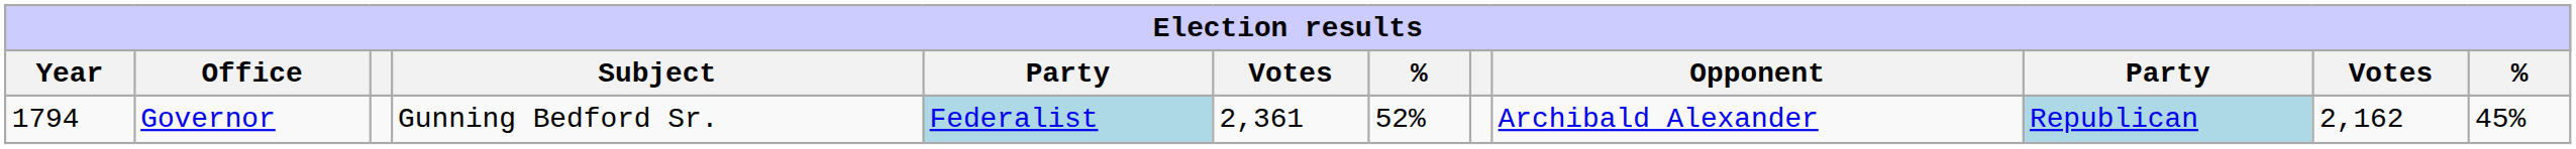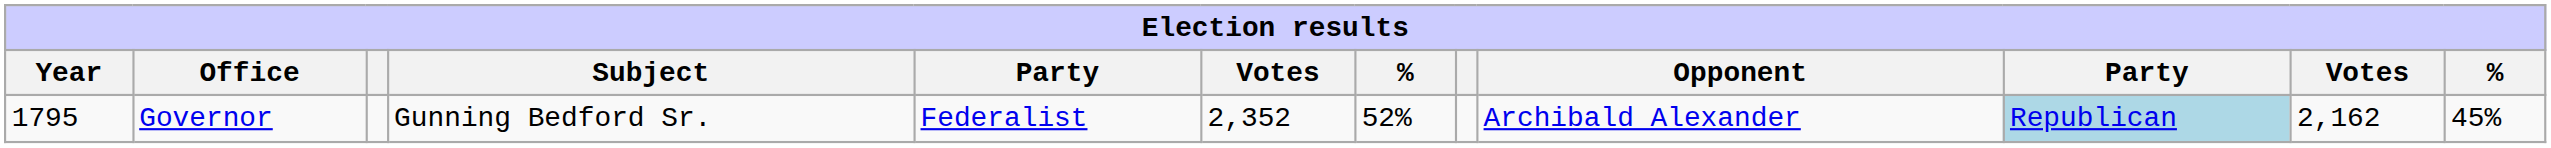Governor | Year: 1794 -> 1795
Governor | column 5: lightblue background -> no background
Governor | column 6: 2,361 -> 2,352
